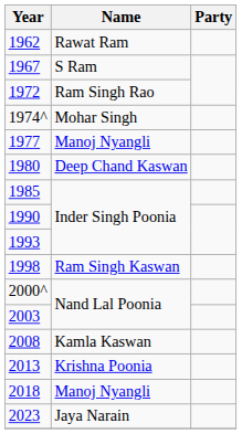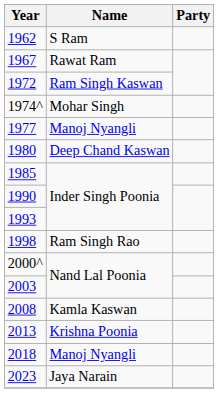1962 | Name: Rawat Ram -> S Ram
1967 | Name: S Ram -> Rawat Ram
1972 | Name: Ram Singh Rao -> Ram Singh Kaswan
1998 | Name: Ram Singh Kaswan -> Ram Singh Rao
